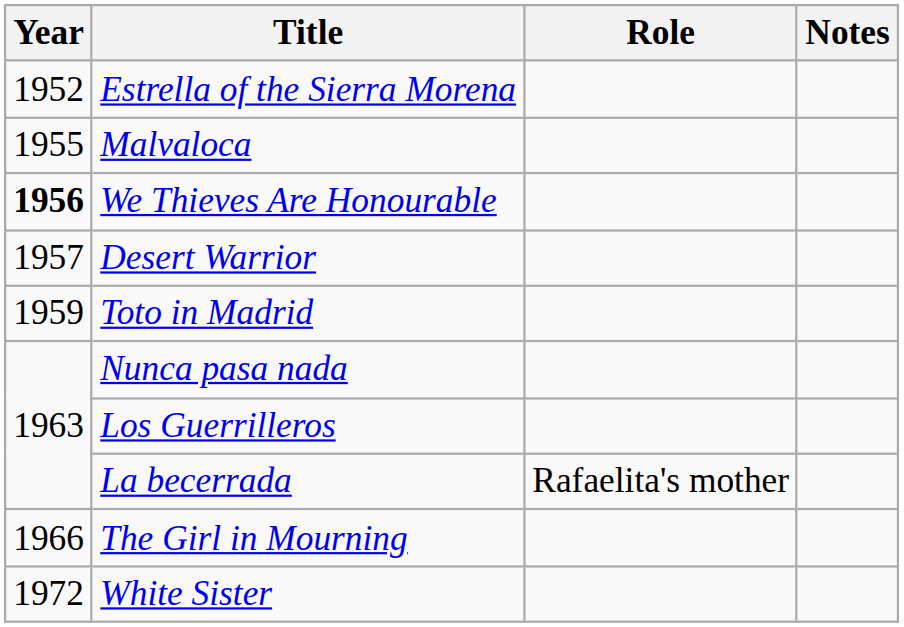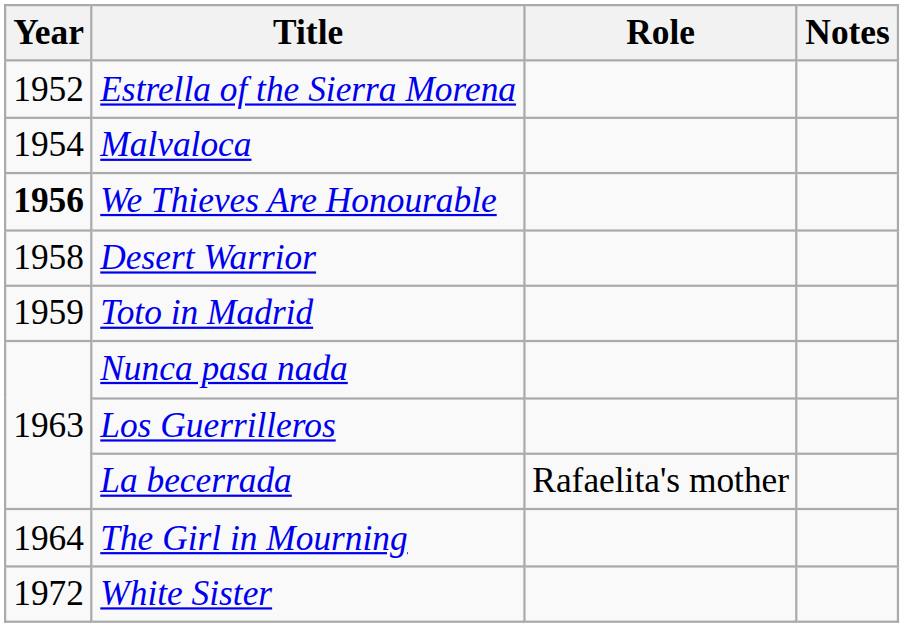Malvaloca | Year: 1955 -> 1954
Desert Warrior | Year: 1957 -> 1958
The Girl in Mourning | Year: 1966 -> 1964
